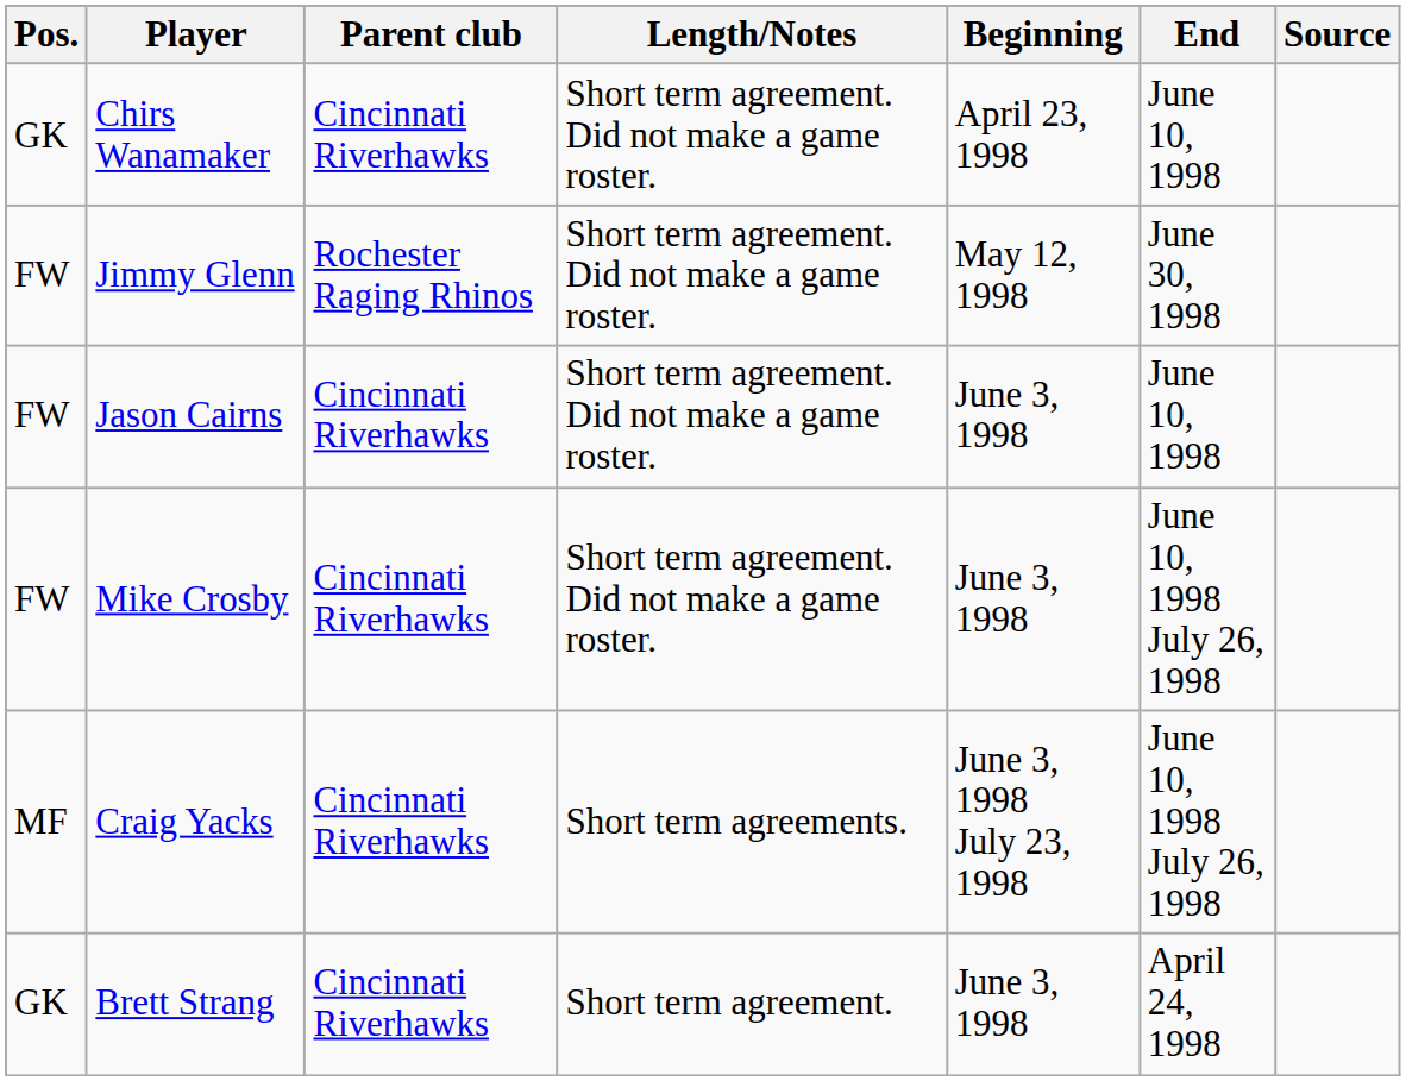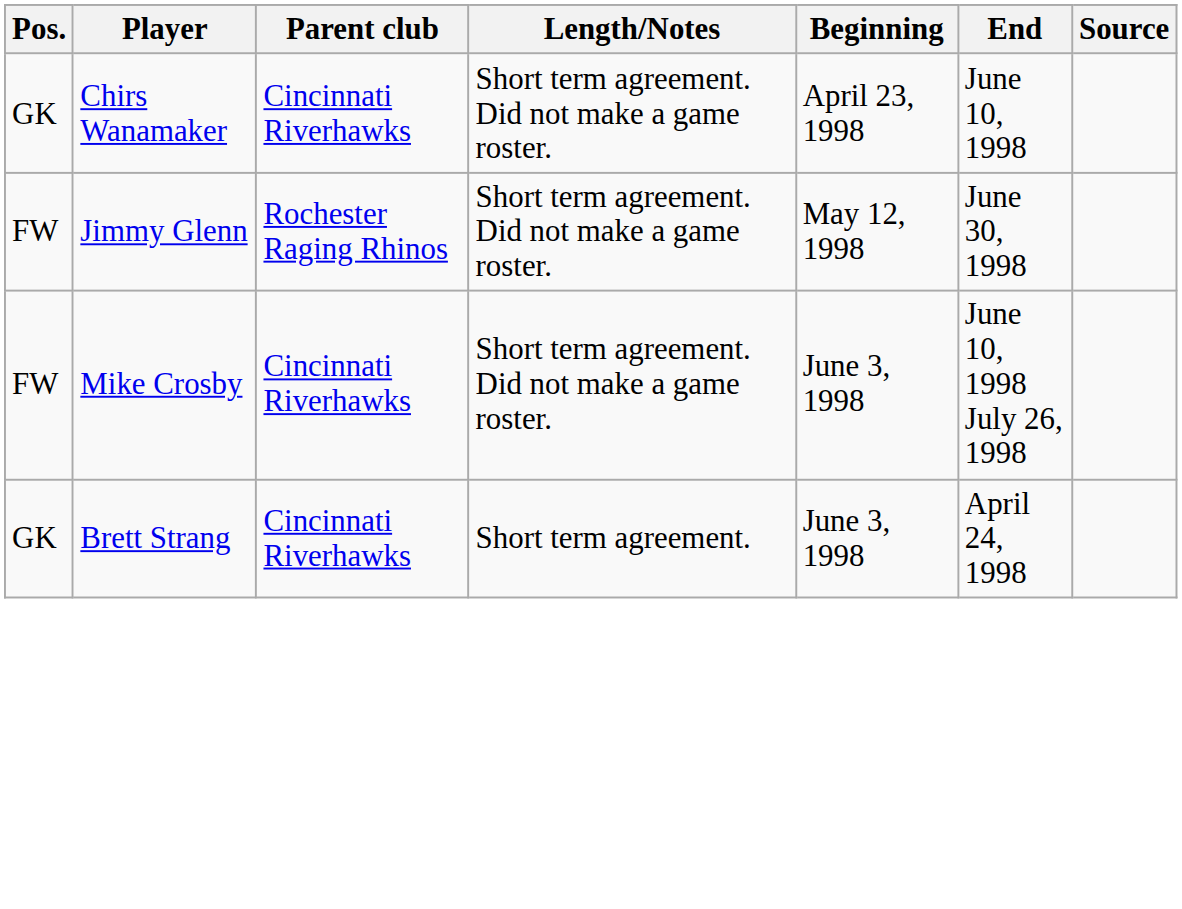- row: FW | Jason Cairns | Cincinnati Riverhawks | Short term agreement. Did not make a game roster. | June 3, 1998 | June 10, 1998
- row: MF | Craig Yacks | Cincinnati Riverhawks | Short term agreements. | June 3, 1998 July 23, 1998 | June 10, 1998 July 26, 1998
